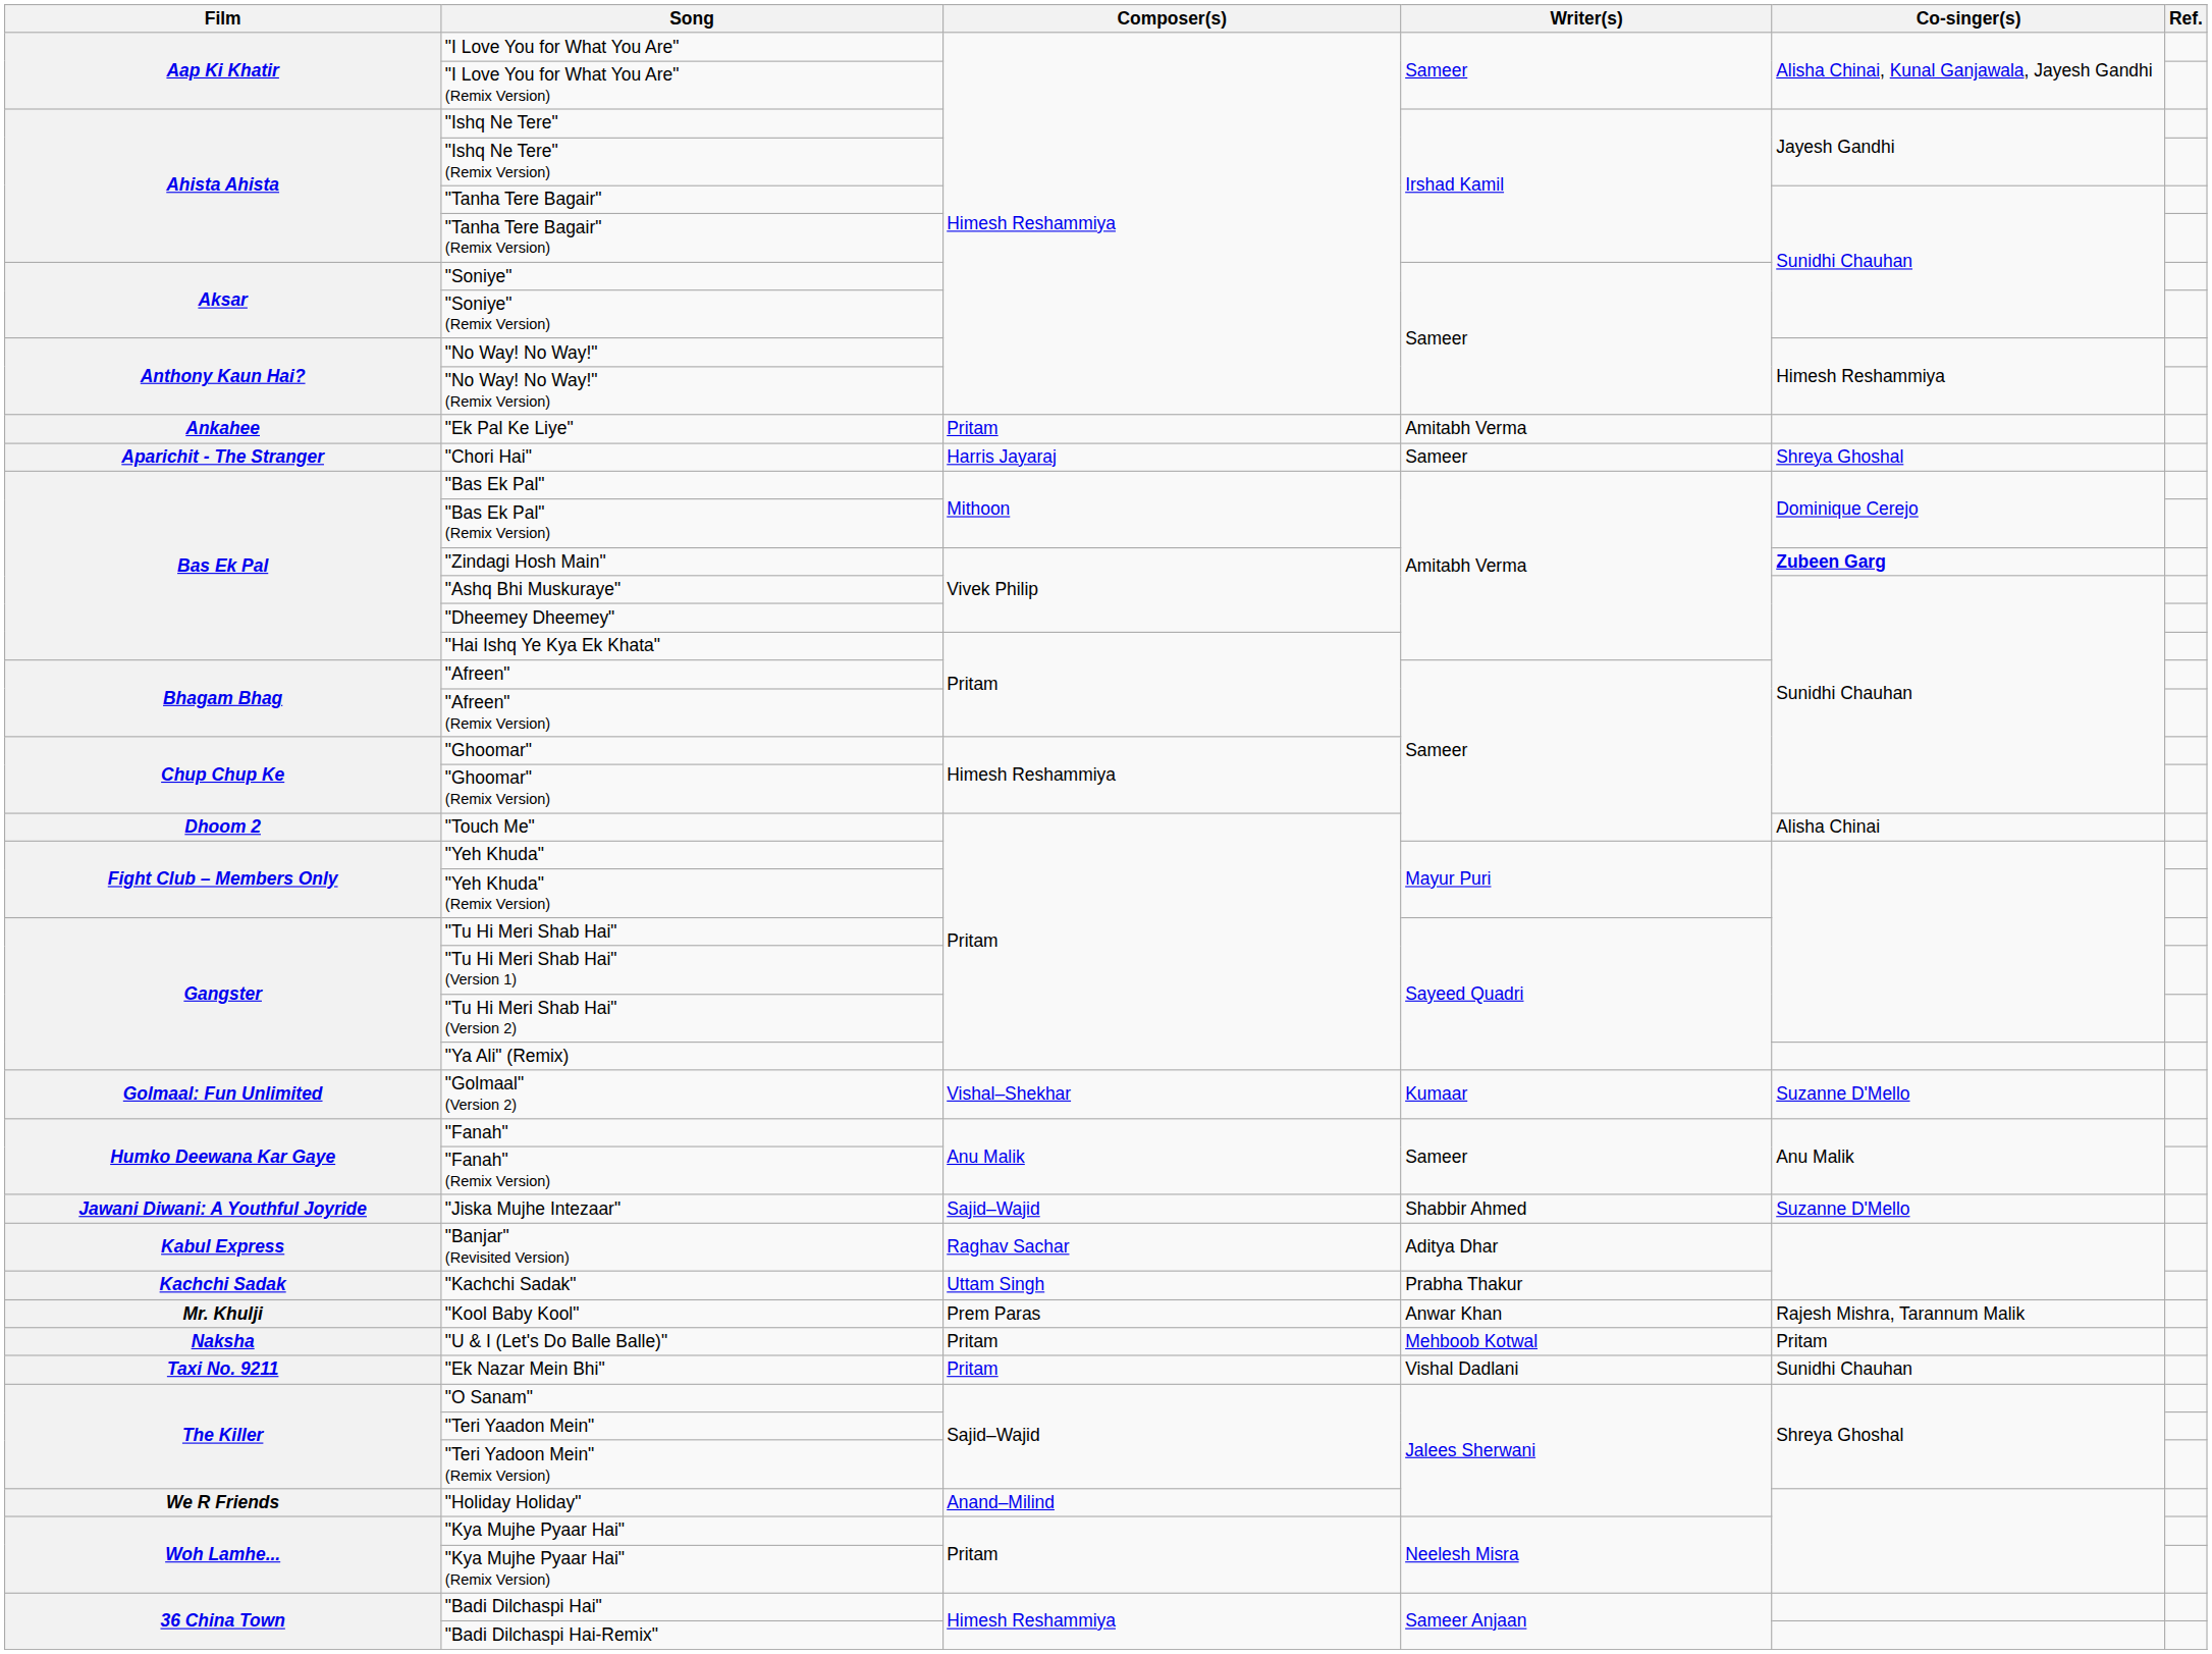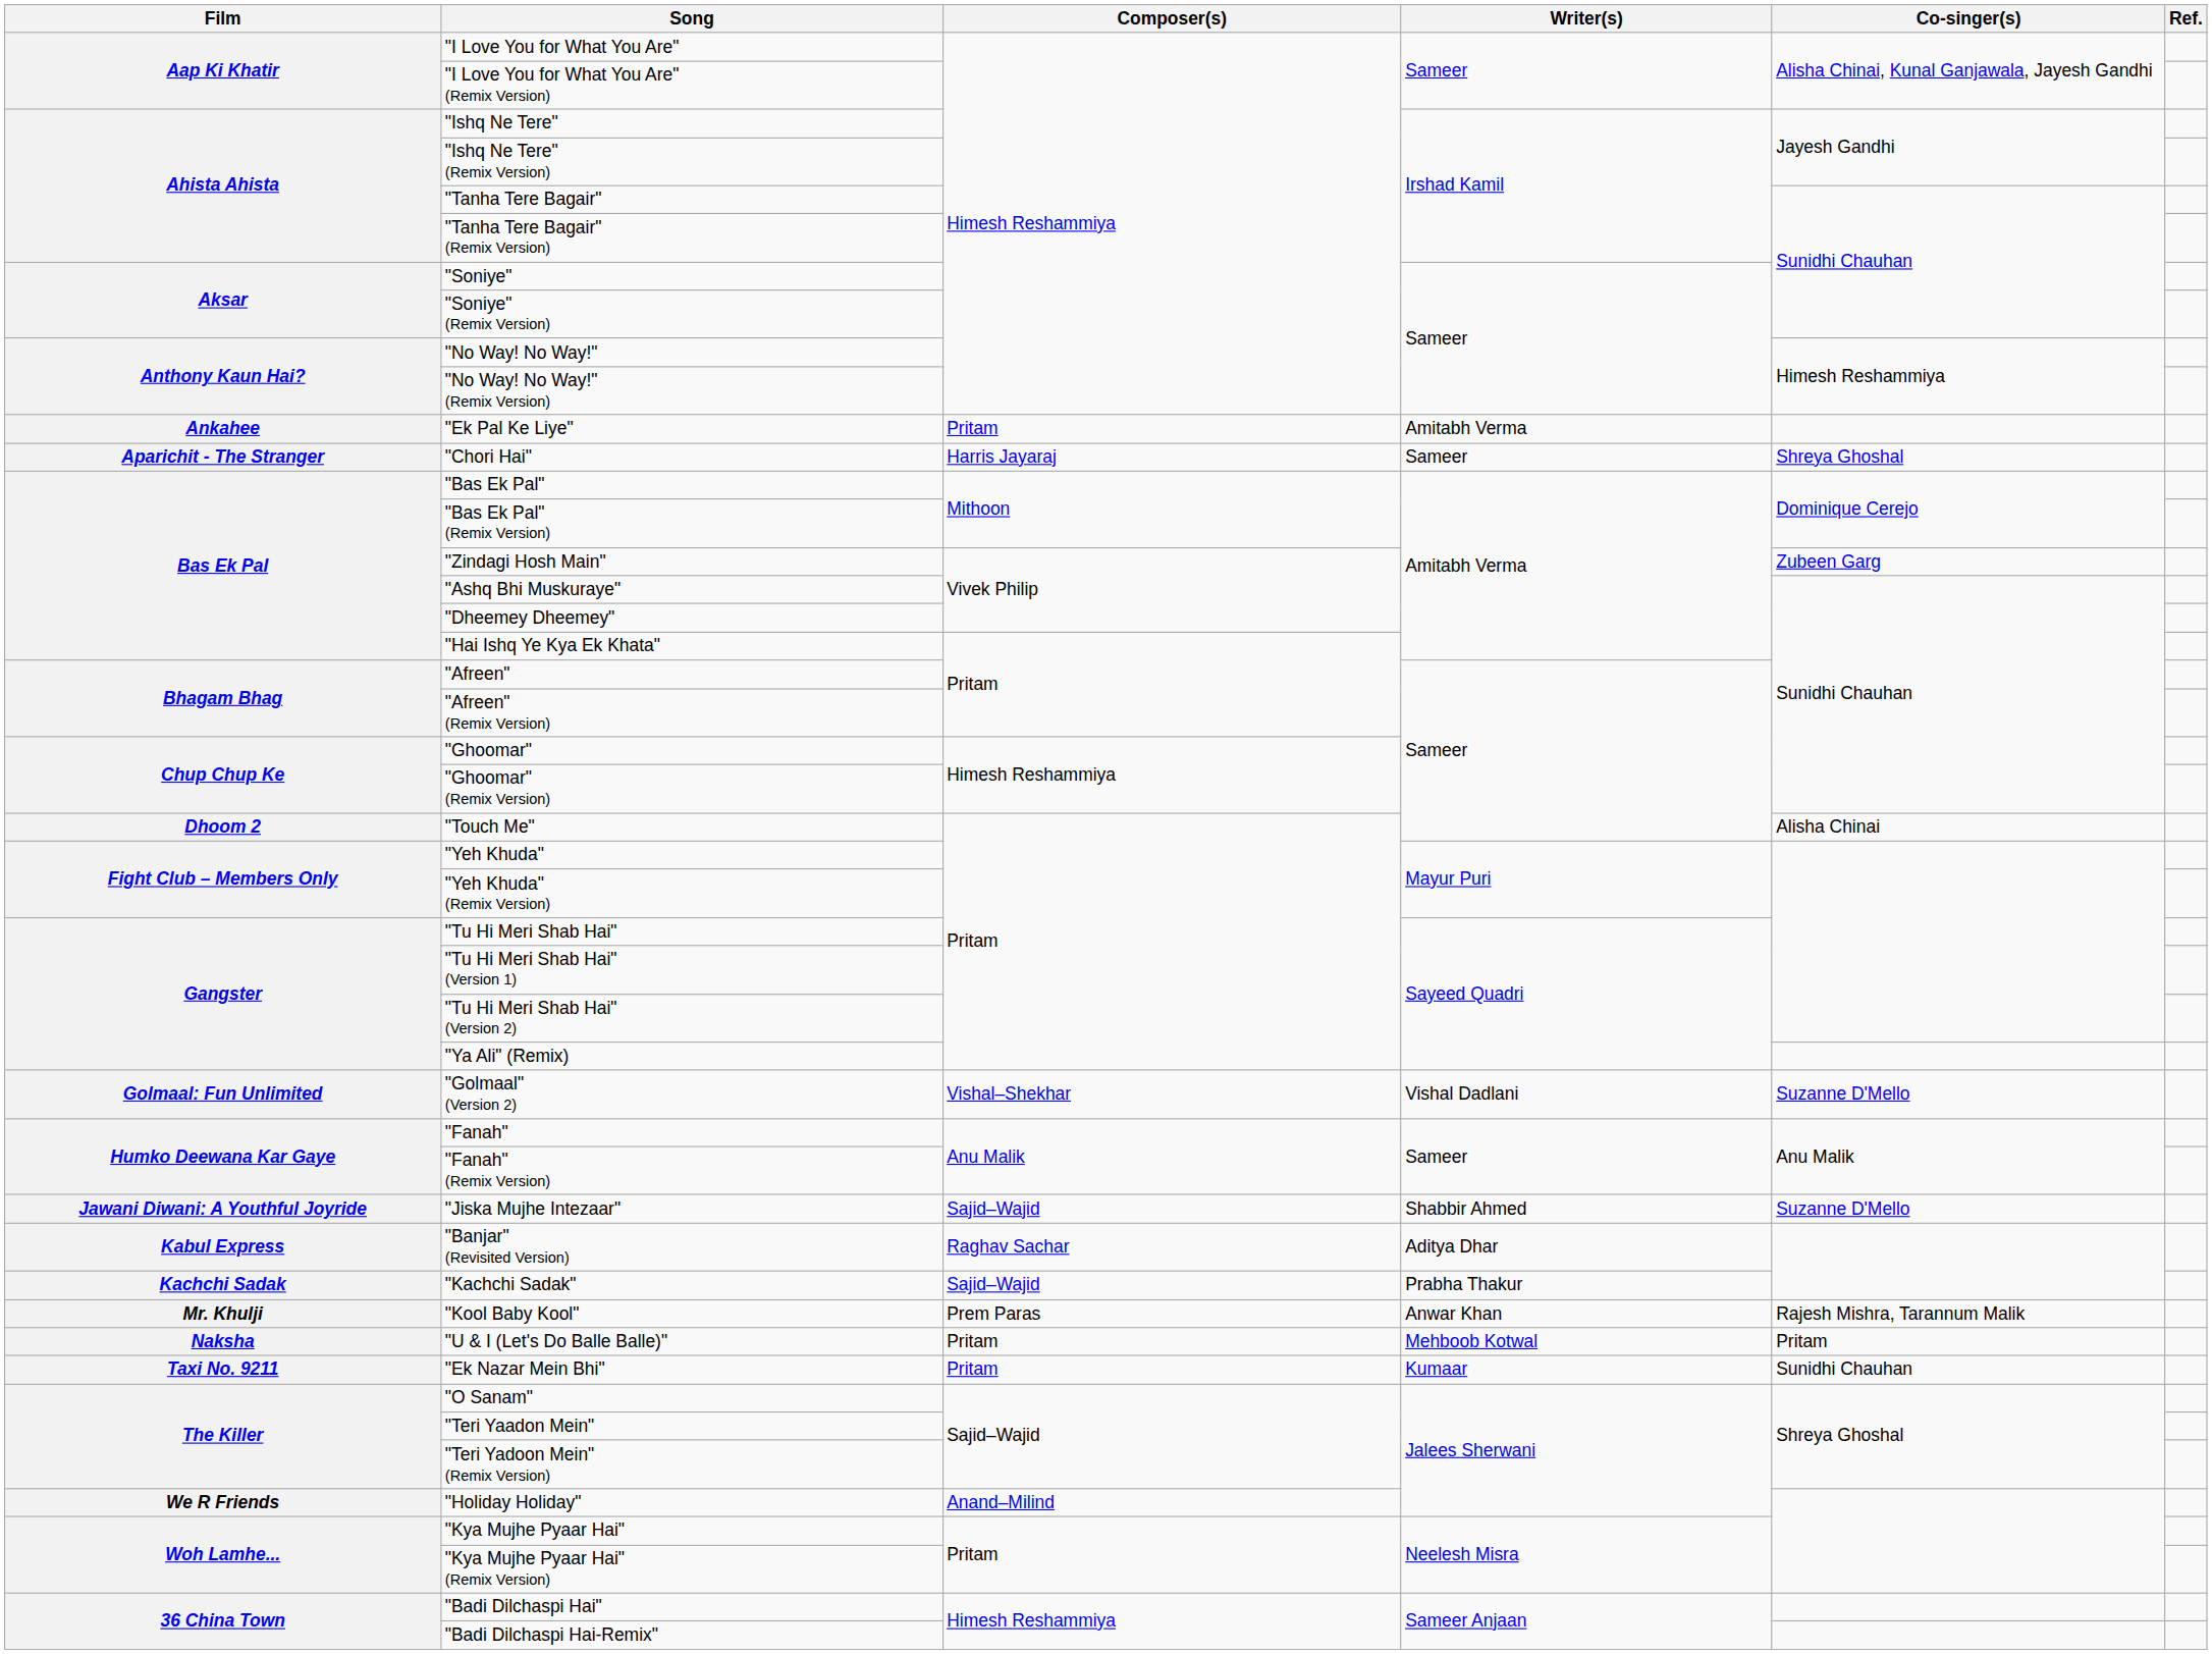"Zindagi Hosh Main" | Co-singer(s): bold -> normal
"Golmaal" (Version 2) | Writer(s): Kumaar -> Vishal Dadlani
"Kachchi Sadak" | Composer(s): Uttam Singh -> Sajid–Wajid
"Ek Nazar Mein Bhi" | Writer(s): Vishal Dadlani -> Kumaar
